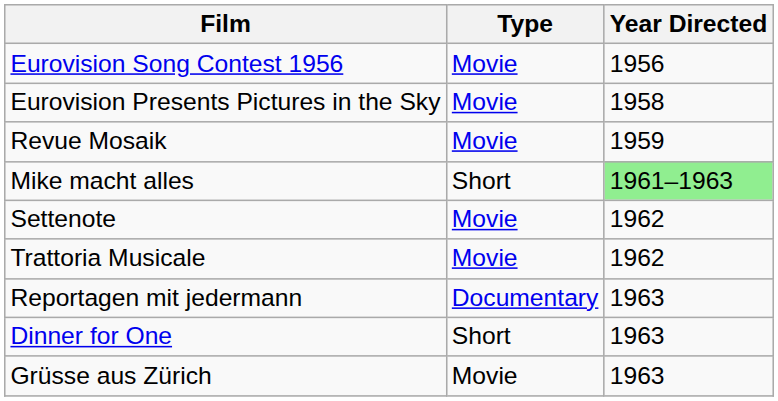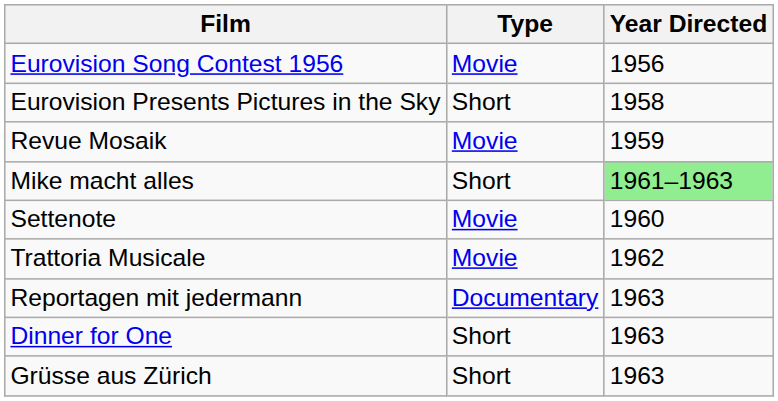Eurovision Presents Pictures in the Sky | Type: Movie -> Short
Settenote | Year Directed: 1962 -> 1960
Grüsse aus Zürich | Type: Movie -> Short
